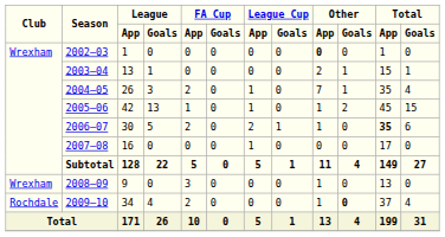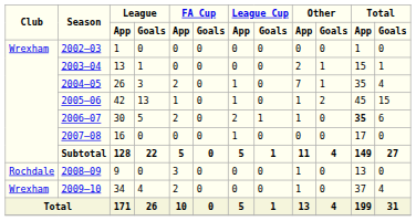2002–03 | Other / App: bold -> normal
2008–09 | Club: Wrexham -> Rochdale
2009–10 | Club: Rochdale -> Wrexham
2009–10 | Other / Goals: bold -> normal
